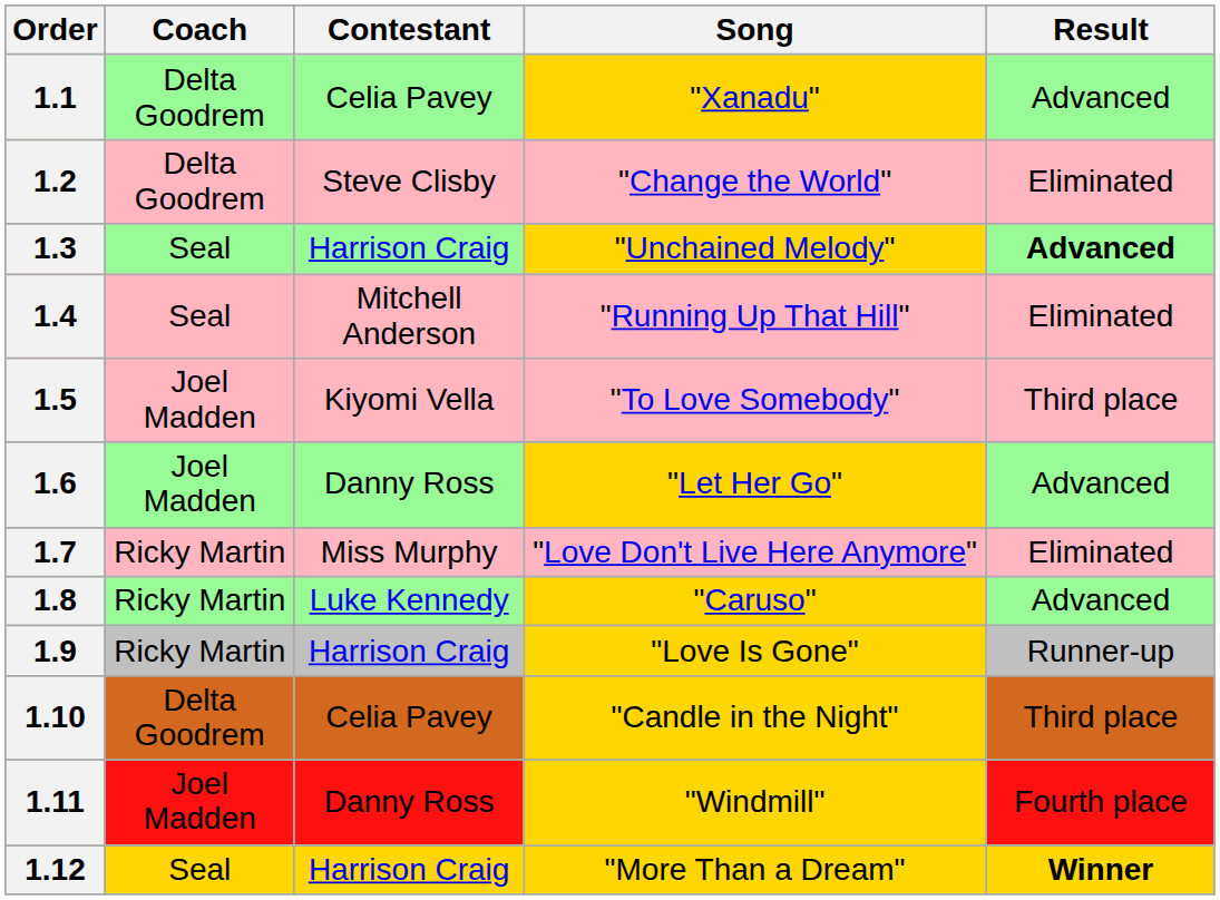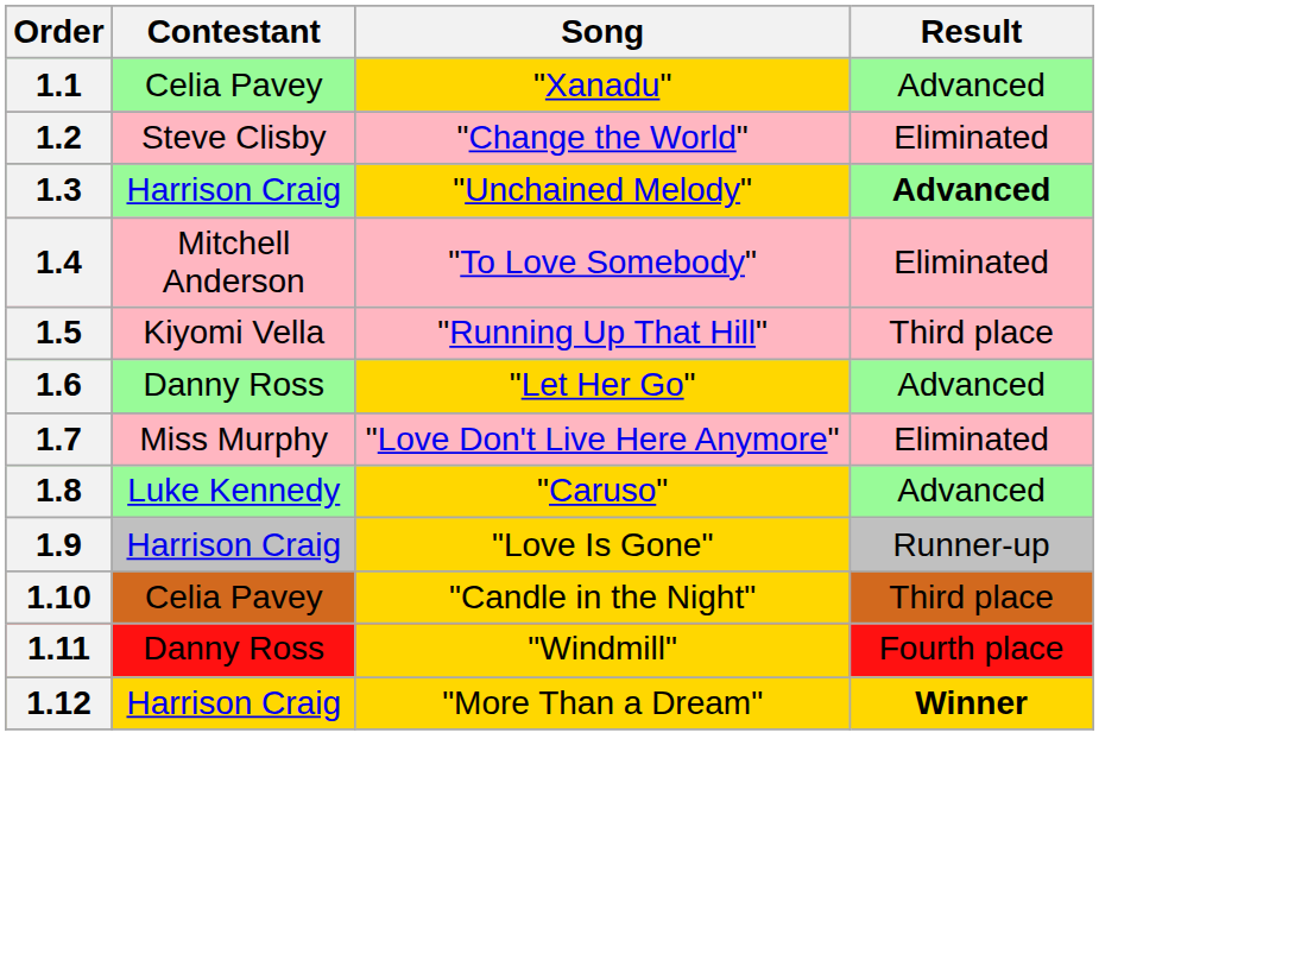- column: Coach | Delta Goodrem | Delta Goodrem | Seal | Seal | Joel Madden | Joel Madden | Ricky Martin | Ricky Martin | Ricky Martin | Delta Goodrem | Joel Madden | Seal
1.4 | Song: "Running Up That Hill" -> "To Love Somebody"
1.5 | Song: "To Love Somebody" -> "Running Up That Hill"
